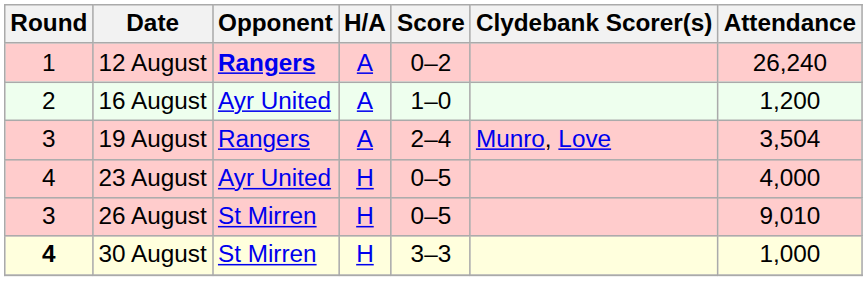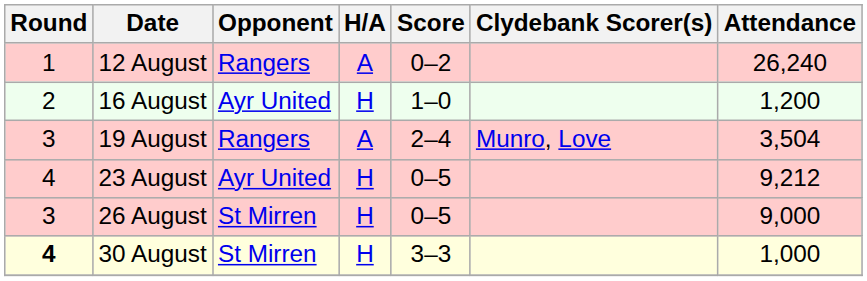12 August | Opponent: bold -> normal
16 August | H/A: A -> H
23 August | Attendance: 4,000 -> 9,212
26 August | Attendance: 9,010 -> 9,000
